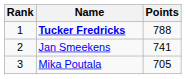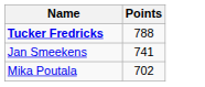- column: Rank | 1 | 2 | 3
Mika Poutala | Points: 705 -> 702
